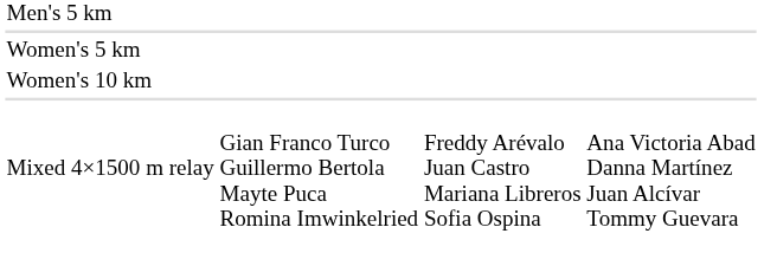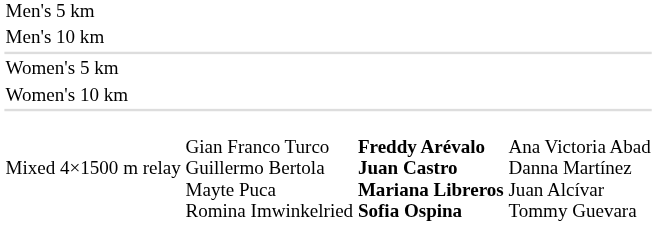+ row: Men's 10 km
Mixed 4×1500 m relay | column 3: normal -> bold
